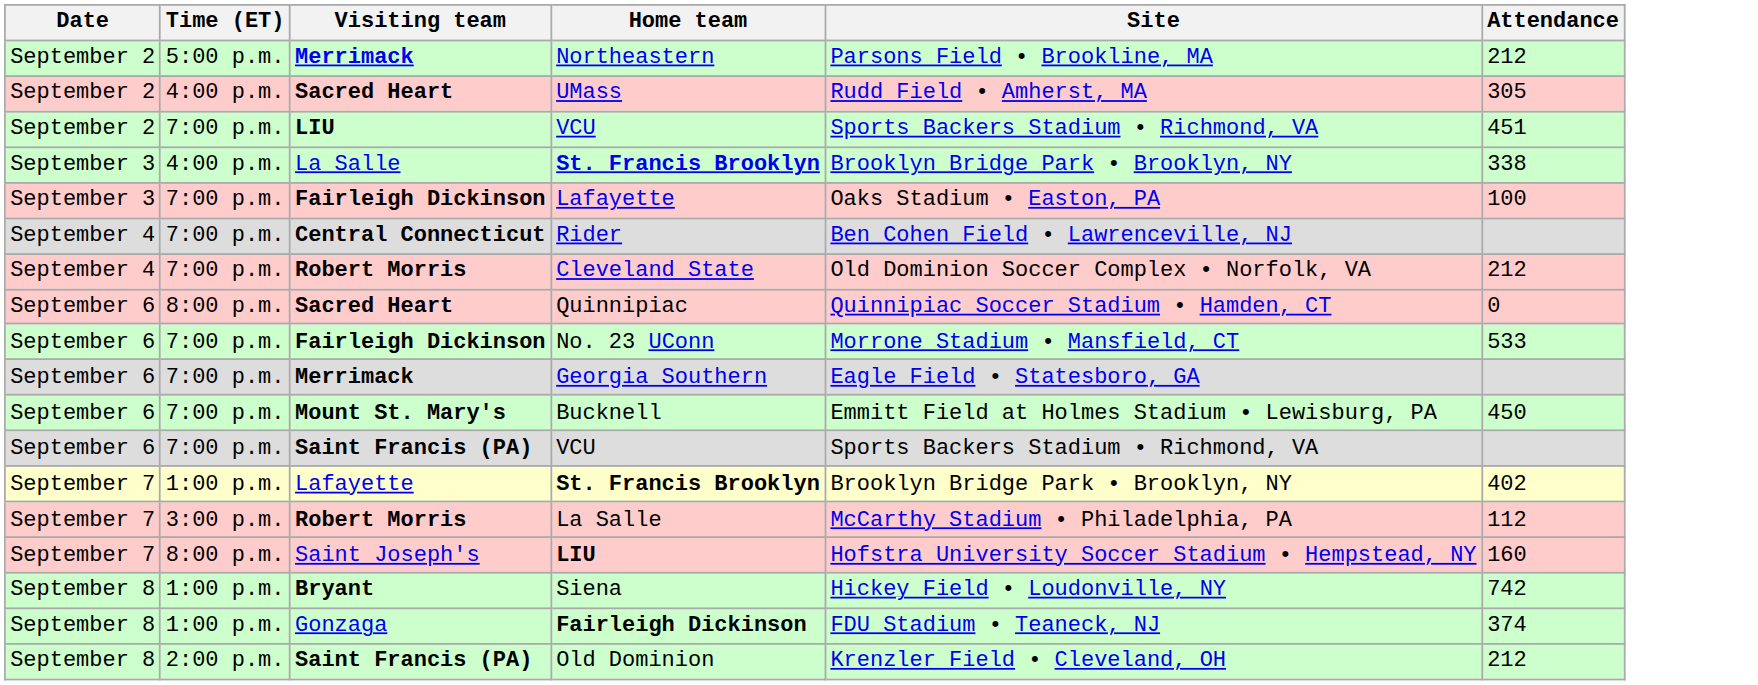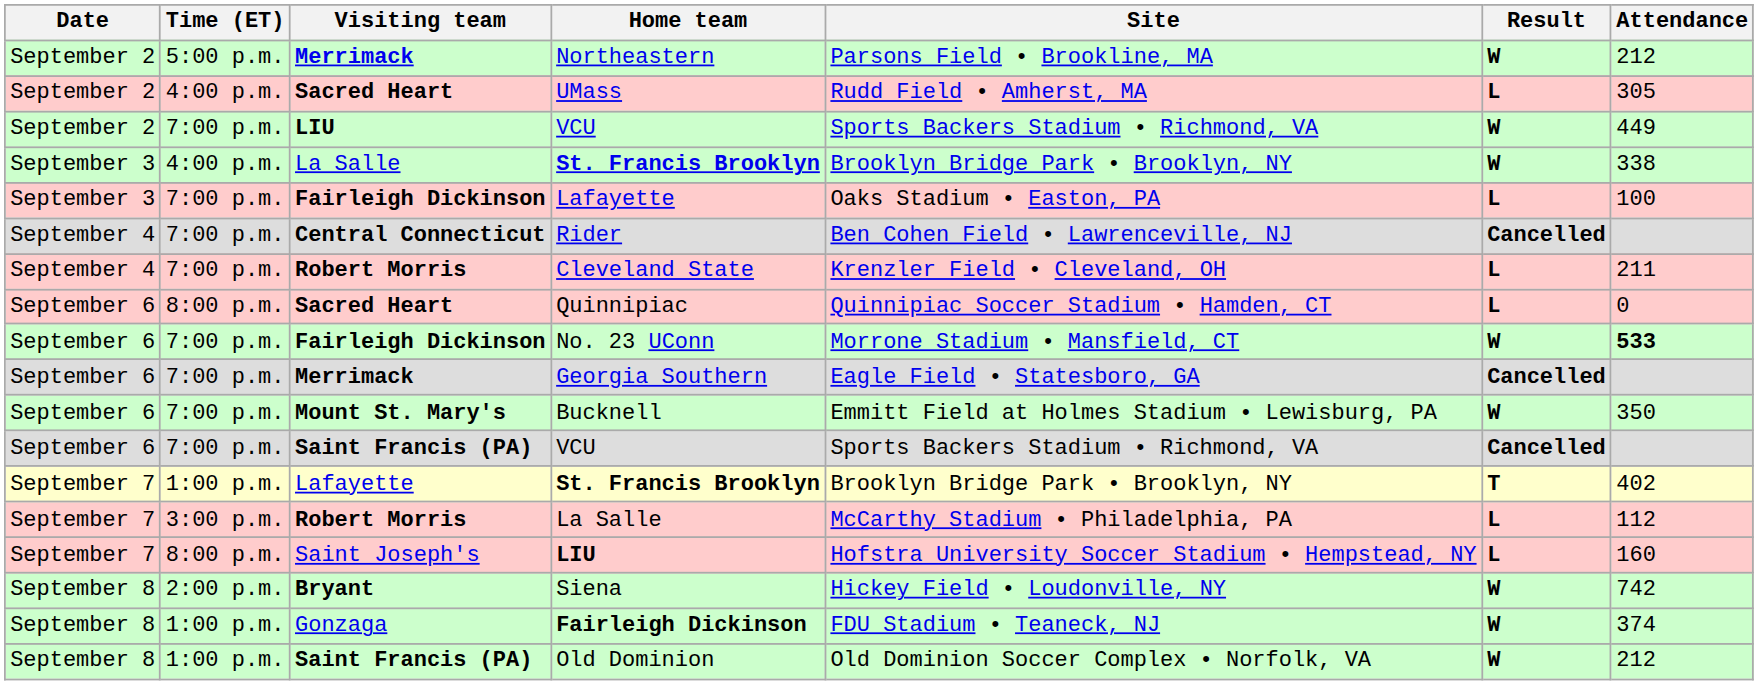+ column: Result | W | L | W | W | L | Cancelled | L | L | W | Cancelled | W | Cancelled | T | L | L | W | W | W
LIU / VCU | Attendance: 451 -> 449
Cleveland State | Site: Old Dominion Soccer Complex • Norfolk, VA -> Krenzler Field • Cleveland, OH
Cleveland State | Attendance: 212 -> 211
No. 23 UConn | Attendance: normal -> bold
Bucknell | Attendance: 450 -> 350
Siena | Time (ET): 1:00 p.m. -> 2:00 p.m.
Old Dominion | Time (ET): 2:00 p.m. -> 1:00 p.m.
Old Dominion | Site: Krenzler Field • Cleveland, OH -> Old Dominion Soccer Complex • Norfolk, VA
